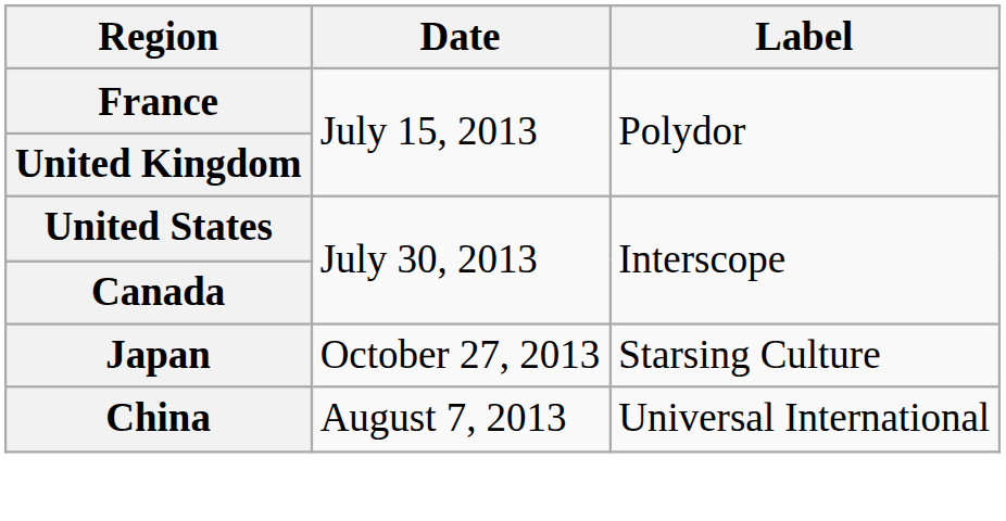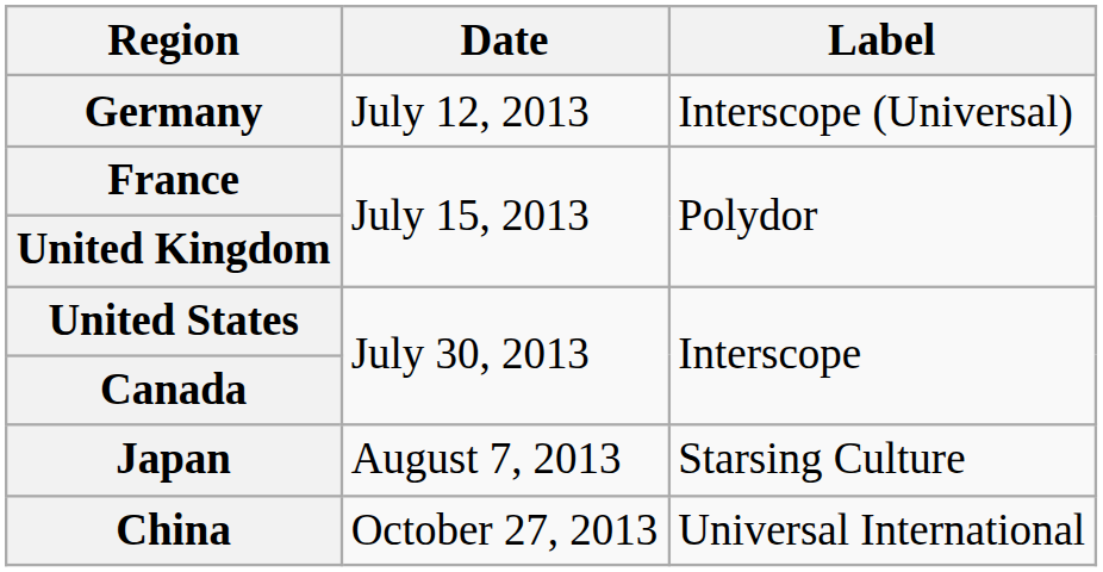+ row: Germany | July 12, 2013 | Interscope (Universal)
Japan | Date: October 27, 2013 -> August 7, 2013
China | Date: August 7, 2013 -> October 27, 2013
